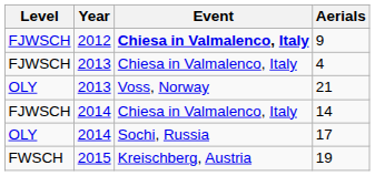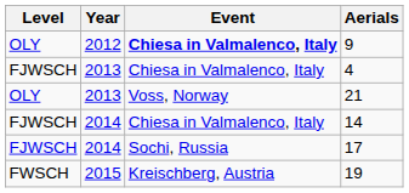9 | Level: FJWSCH -> OLY
17 | Level: OLY -> FJWSCH
